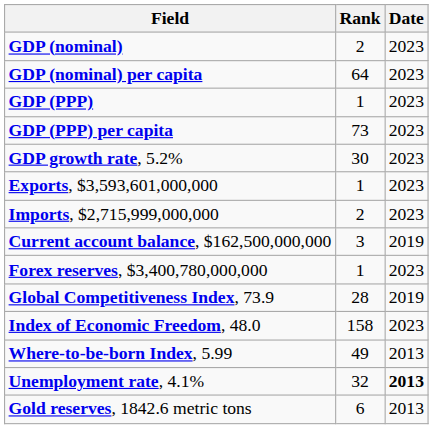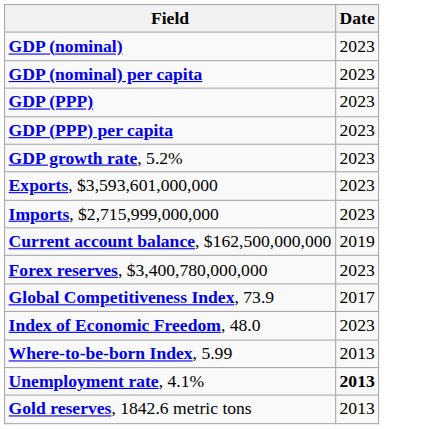- column: Rank | 2 | 64 | 1 | 73 | 30 | 1 | 2 | 3 | 1 | 28 | 158 | 49 | 32 | 6
Global Competitiveness Index, 73.9 | Date: 2019 -> 2017
